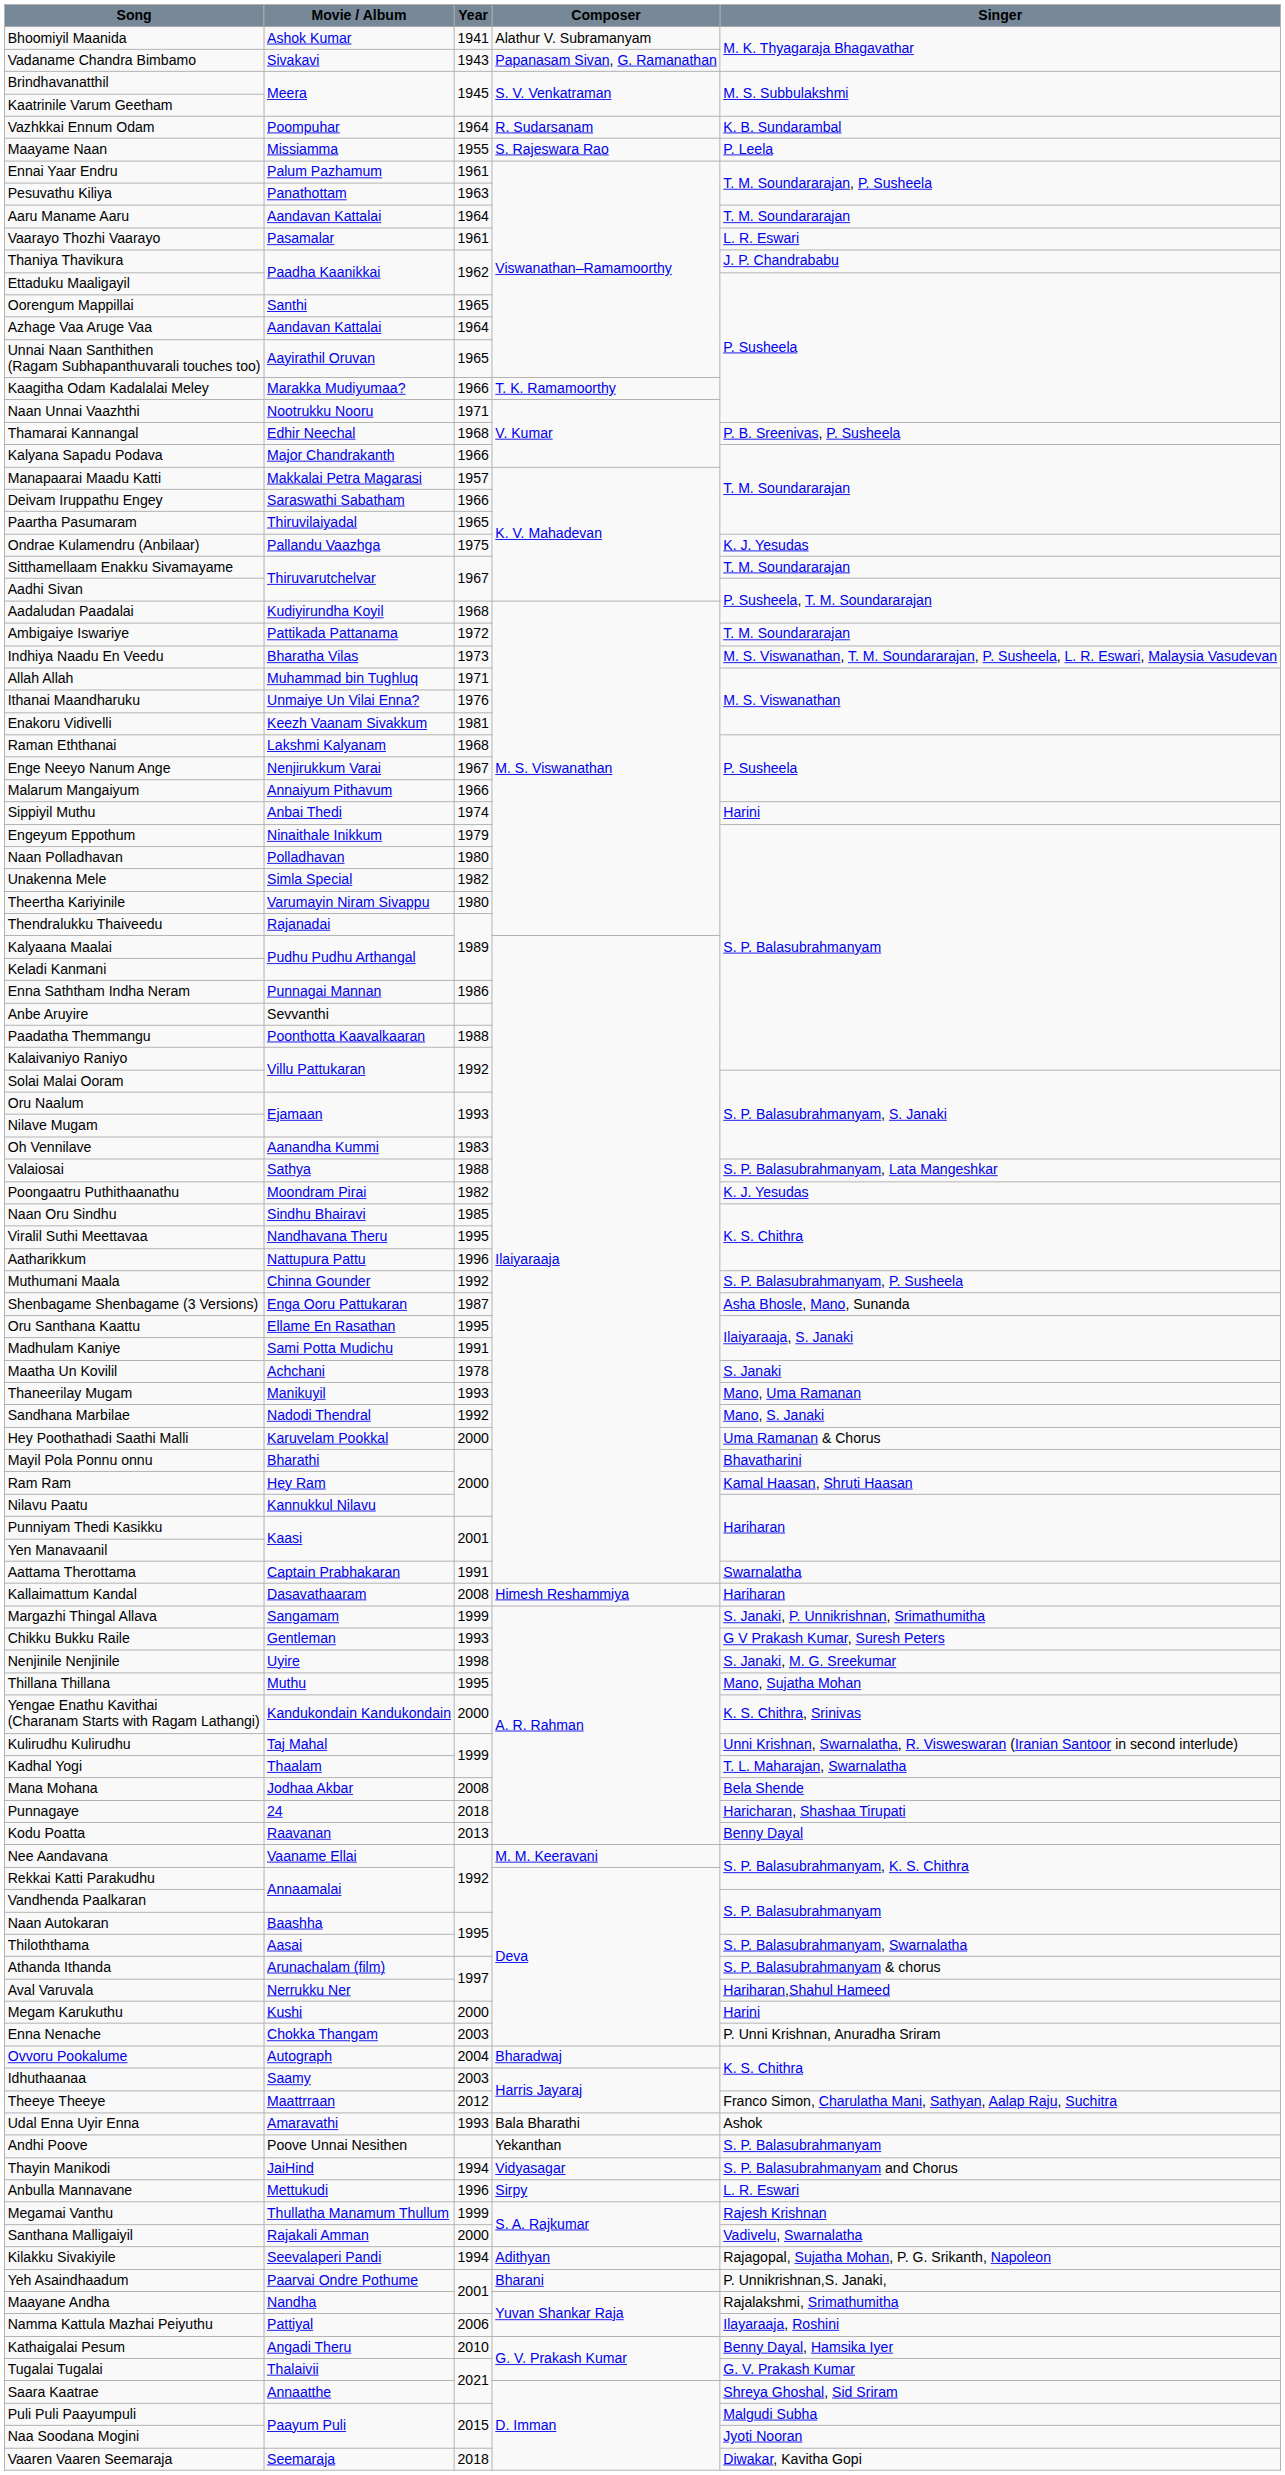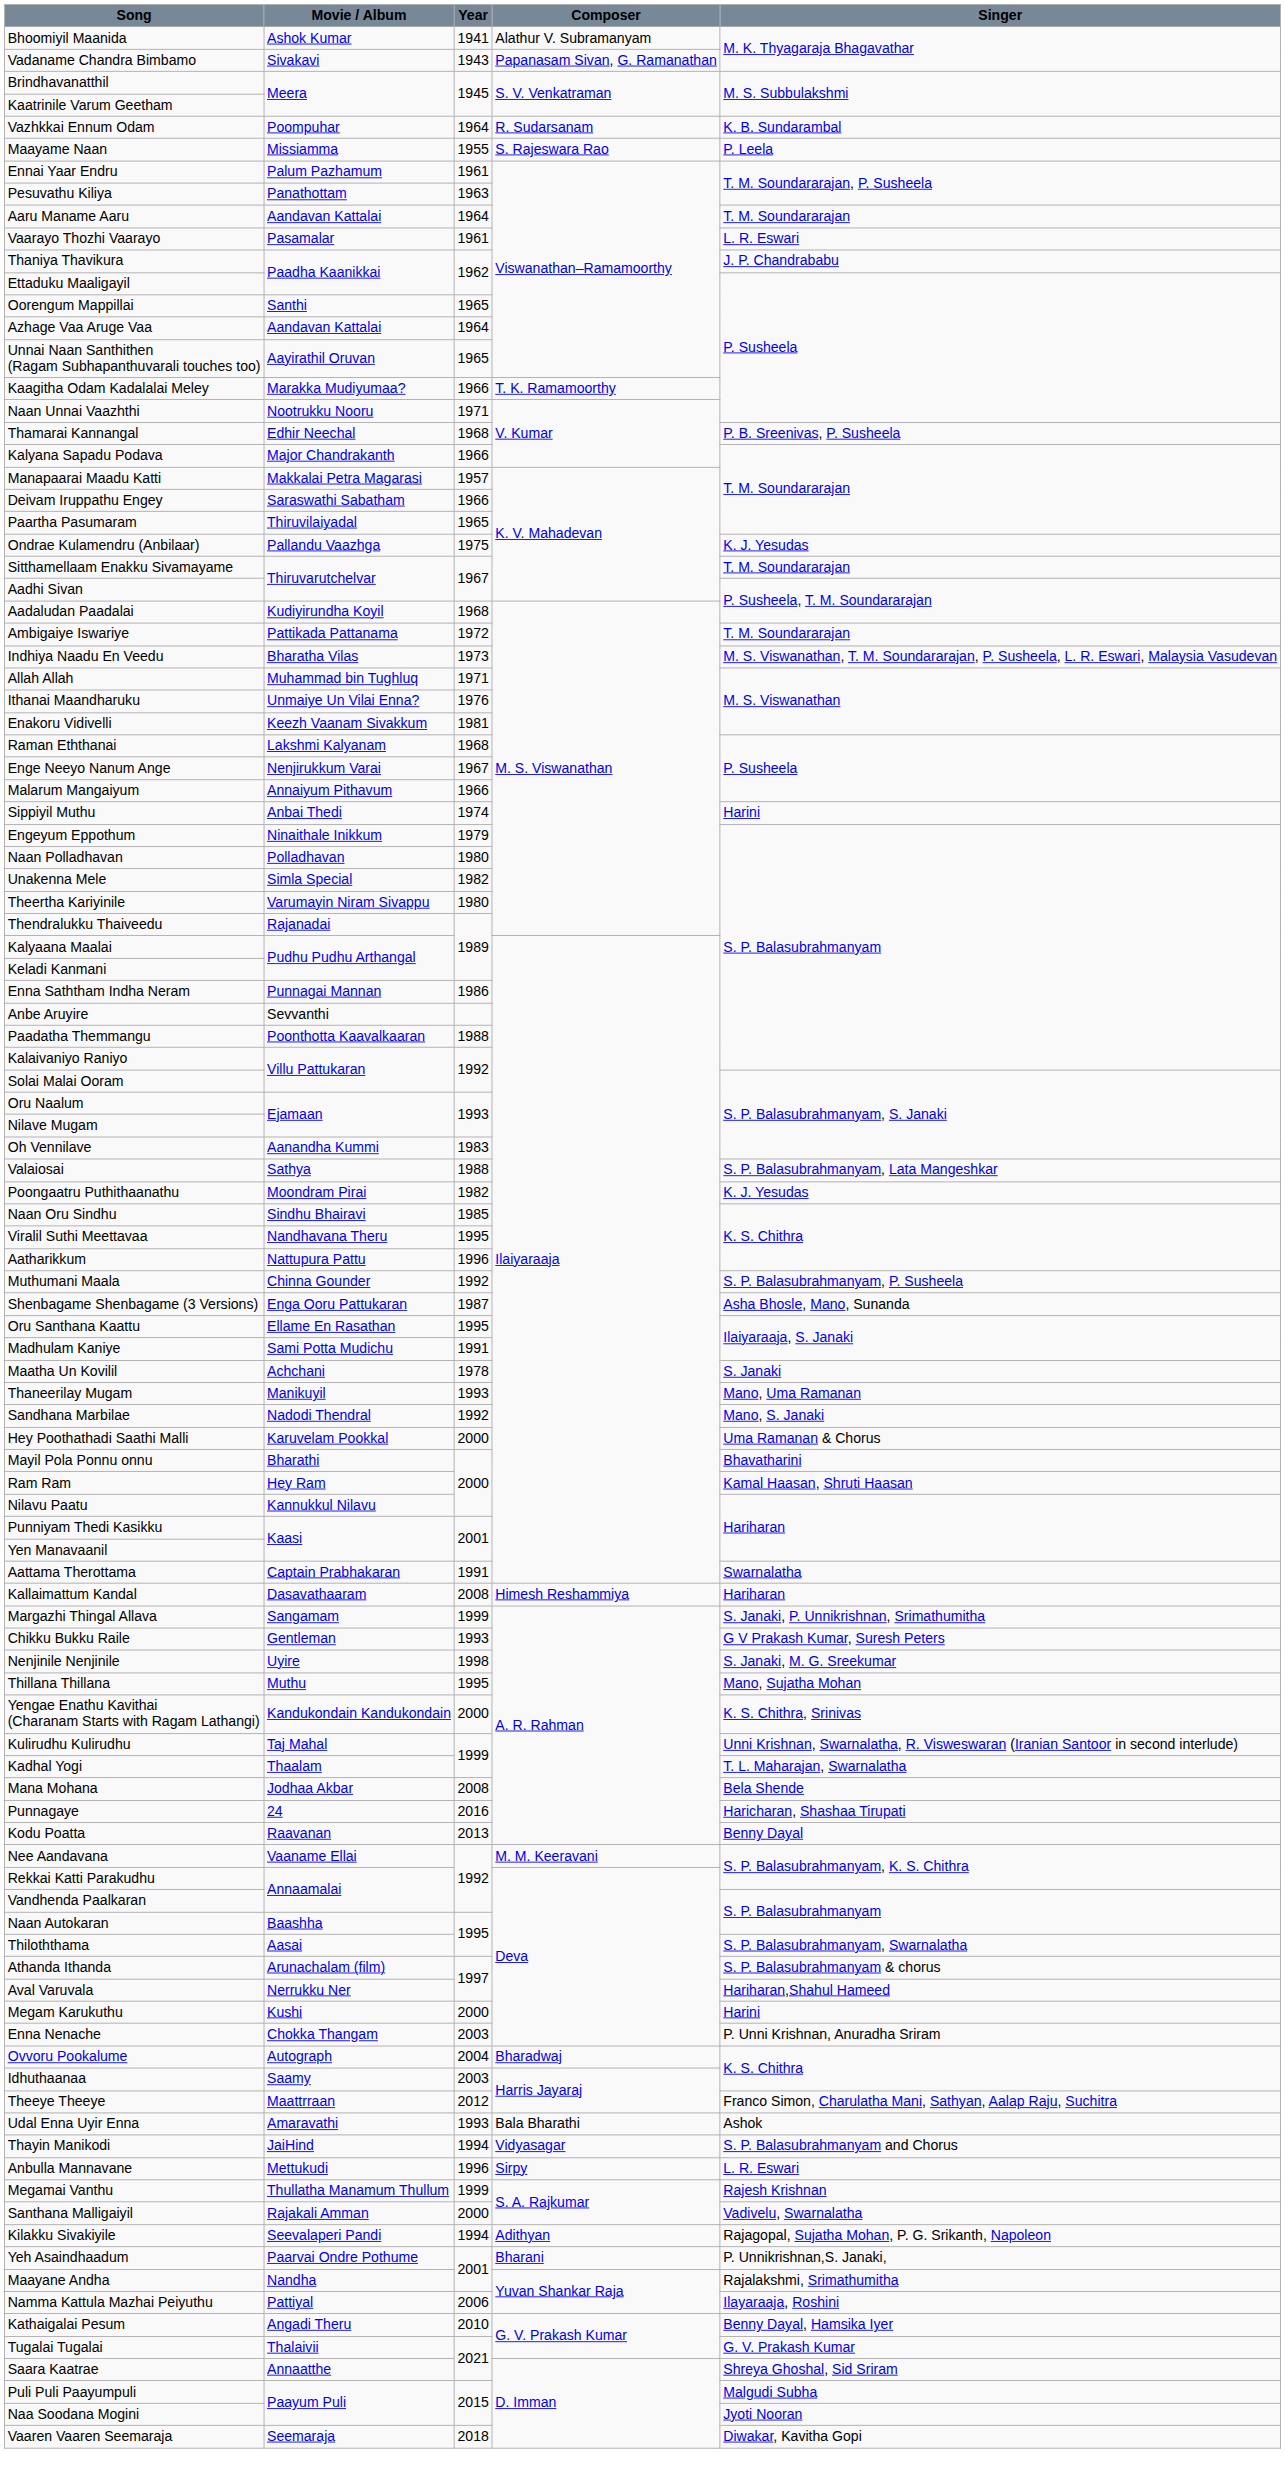Punnagaye | Year: 2018 -> 2016
- row: Andhi Poove | Poove Unnai Nesithen | Yekanthan | S. P. Balasubrahmanyam
